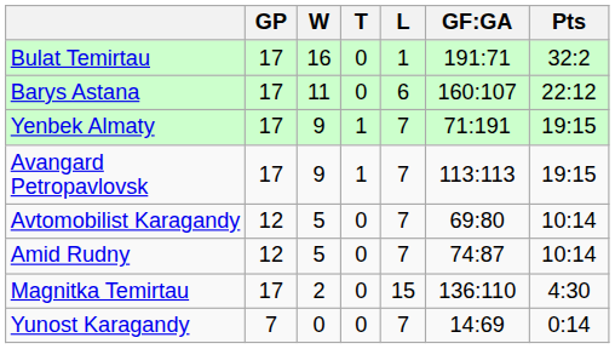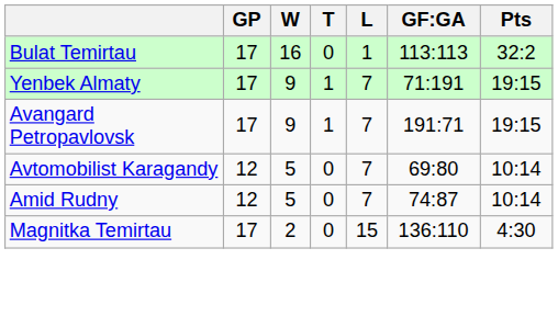Bulat Temirtau | GF:GA: 191:71 -> 113:113
- row: Barys Astana | 17 | 11 | 0 | 6 | 160:107 | 22:12
Avangard Petropavlovsk | GF:GA: 113:113 -> 191:71
- row: Yunost Karagandy | 7 | 0 | 0 | 7 | 14:69 | 0:14
